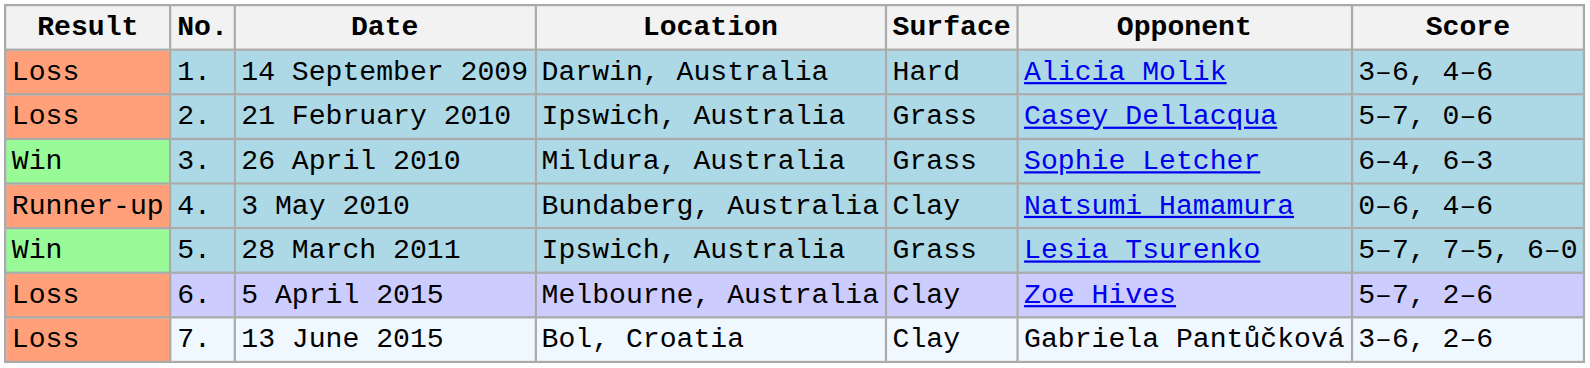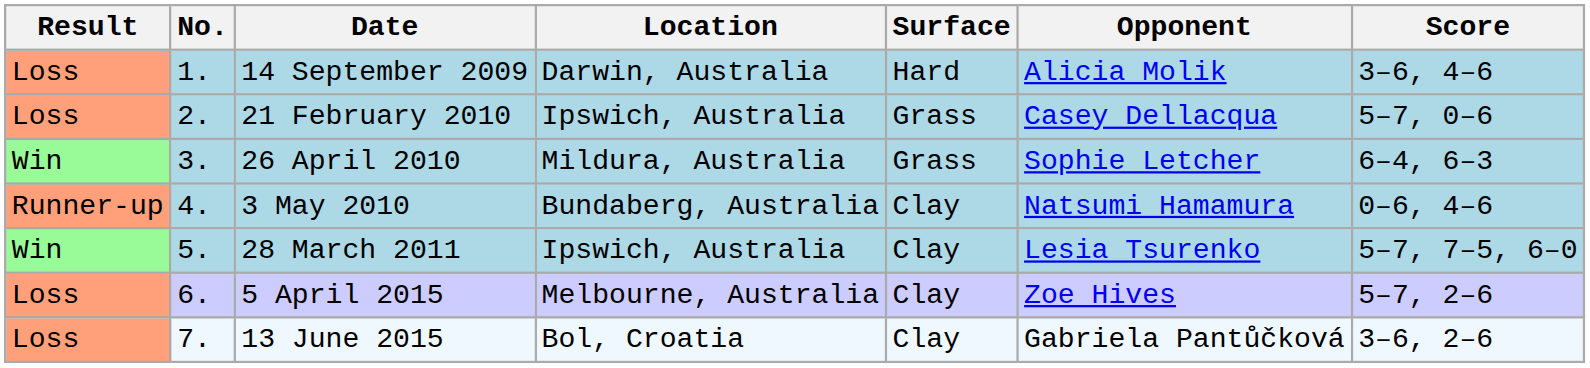28 March 2011 | Surface: Grass -> Clay
